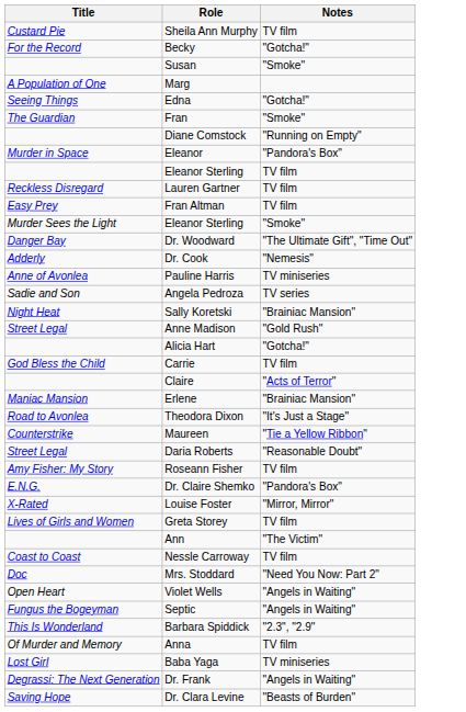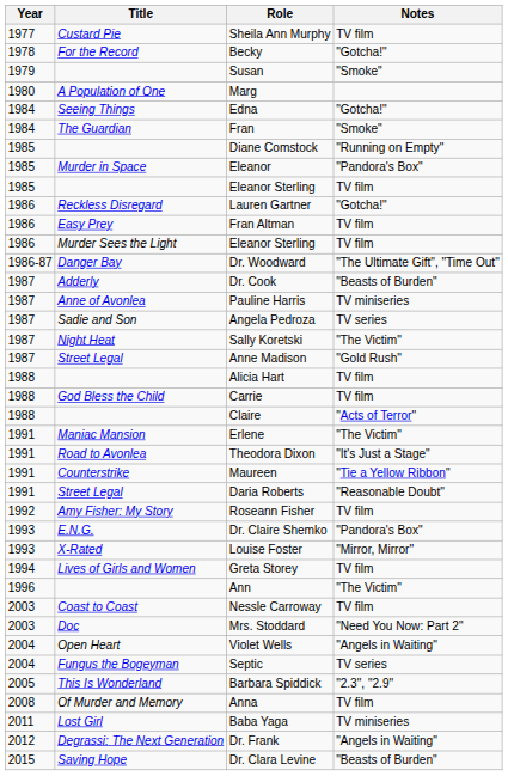+ column: Year | 1977 | 1978 | 1979 | 1980 | 1984 | 1984 | 1985 | 1985 | 1985 | 1986 | 1986 | 1986 | 1986-87 | 1987 | 1987 | 1987 | 1987 | 1987 | 1988 | 1988 | 1988 | 1991 | 1991 | 1991 | 1991 | 1992 | 1993 | 1993 | 1994 | 1996 | 2003 | 2003 | 2004 | 2004 | 2005 | 2008 | 2011 | 2012 | 2015
Lauren Gartner | Notes: TV film -> "Gotcha!"
Murder Sees the Light / Eleanor Sterling | Notes: "Smoke" -> TV film
Dr. Cook | Notes: "Nemesis" -> "Beasts of Burden"
Sally Koretski | Notes: "Brainiac Mansion" -> "The Victim"
Alicia Hart | Notes: "Gotcha!" -> TV film
Erlene | Notes: "Brainiac Mansion" -> "The Victim"
Septic | Notes: "Angels in Waiting" -> TV series
